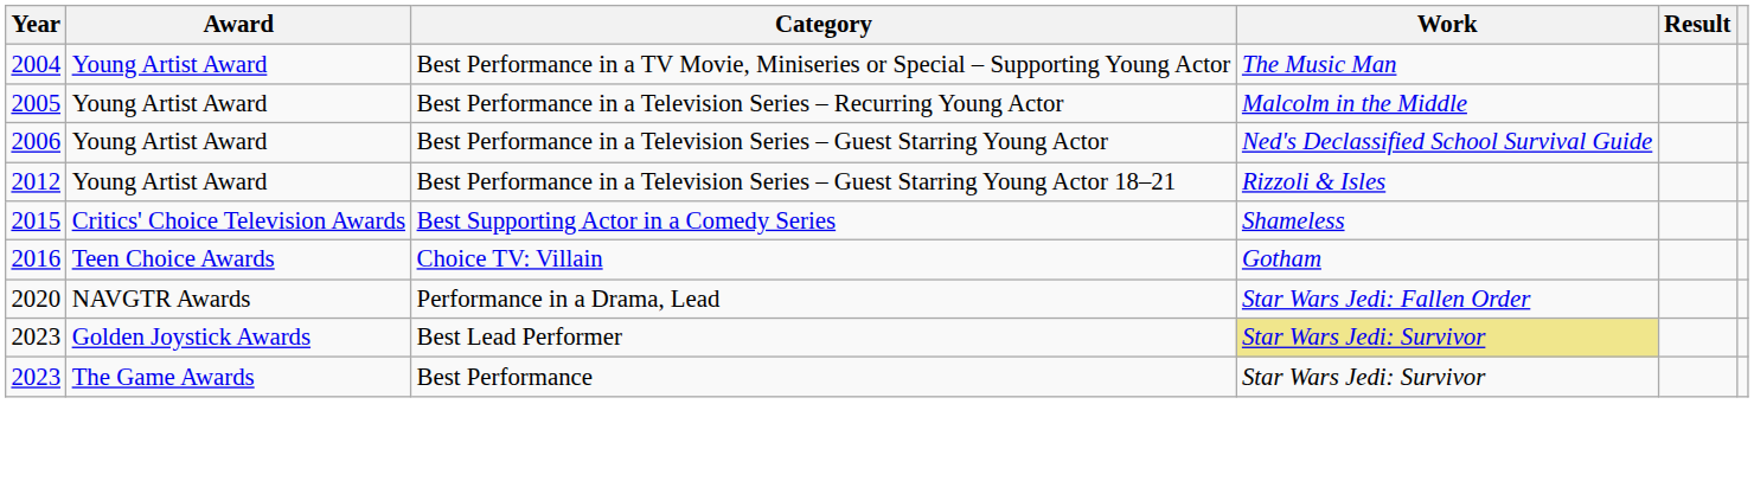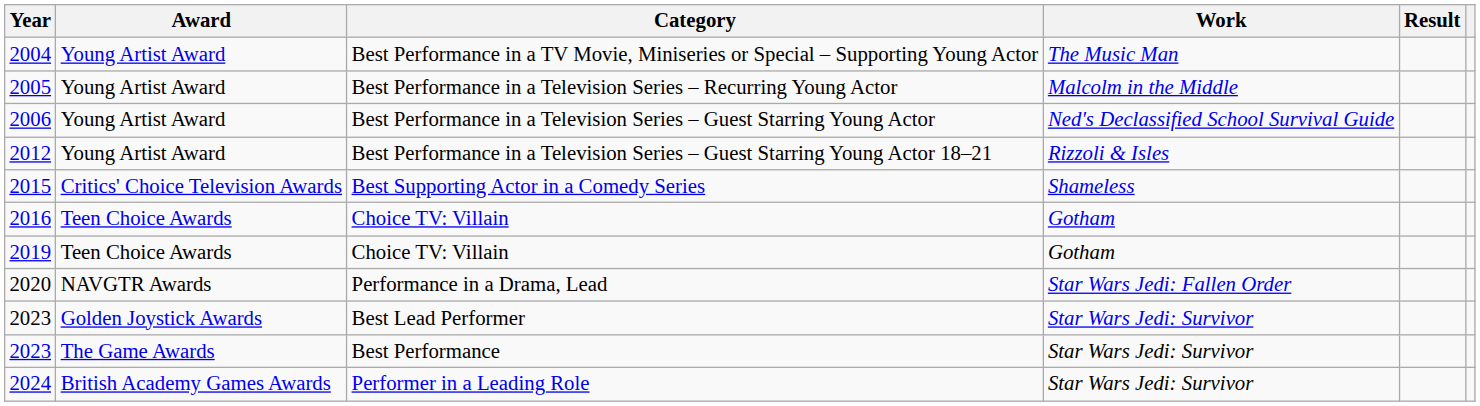+ row: 2019 | Teen Choice Awards | Choice TV: Villain | Gotham
Best Lead Performer | Work: khaki background -> no background
+ row: 2024 | British Academy Games Awards | Performer in a Leading Role | Star Wars Jedi: Survivor
